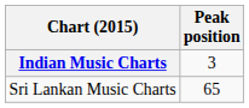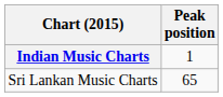Indian Music Charts | Peak position: 3 -> 1
